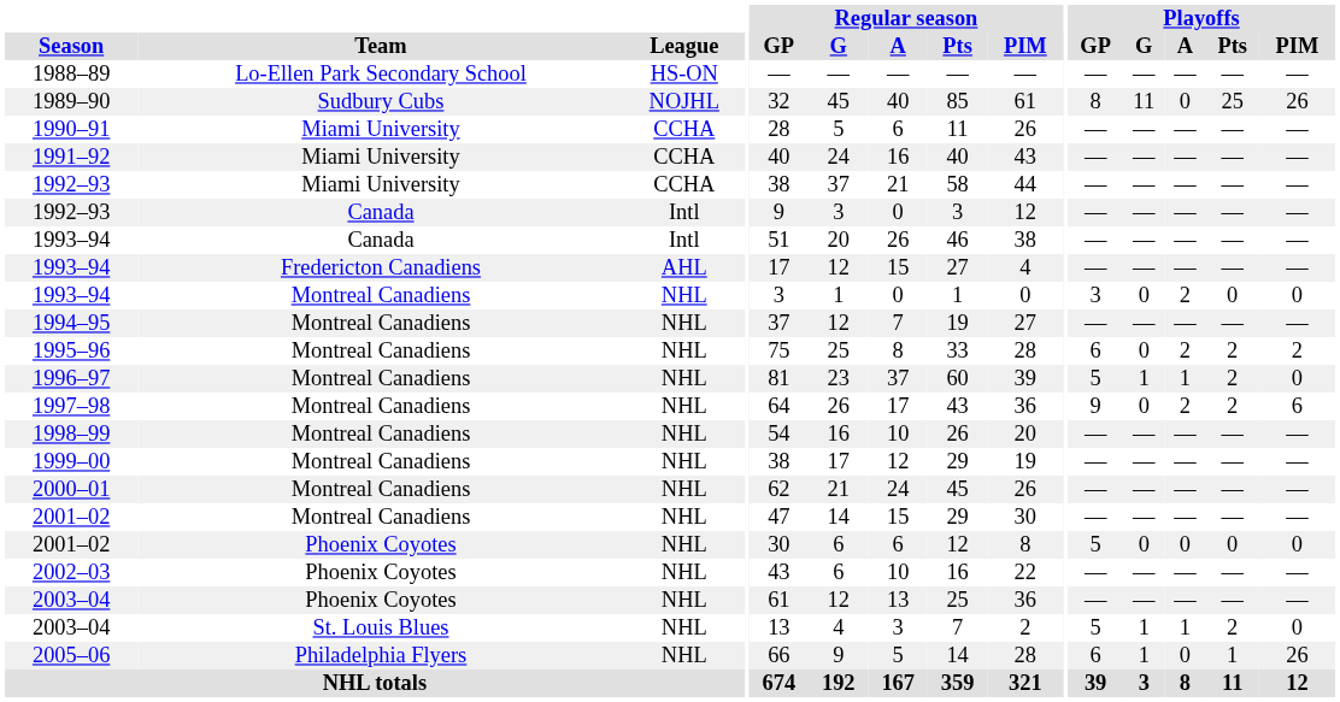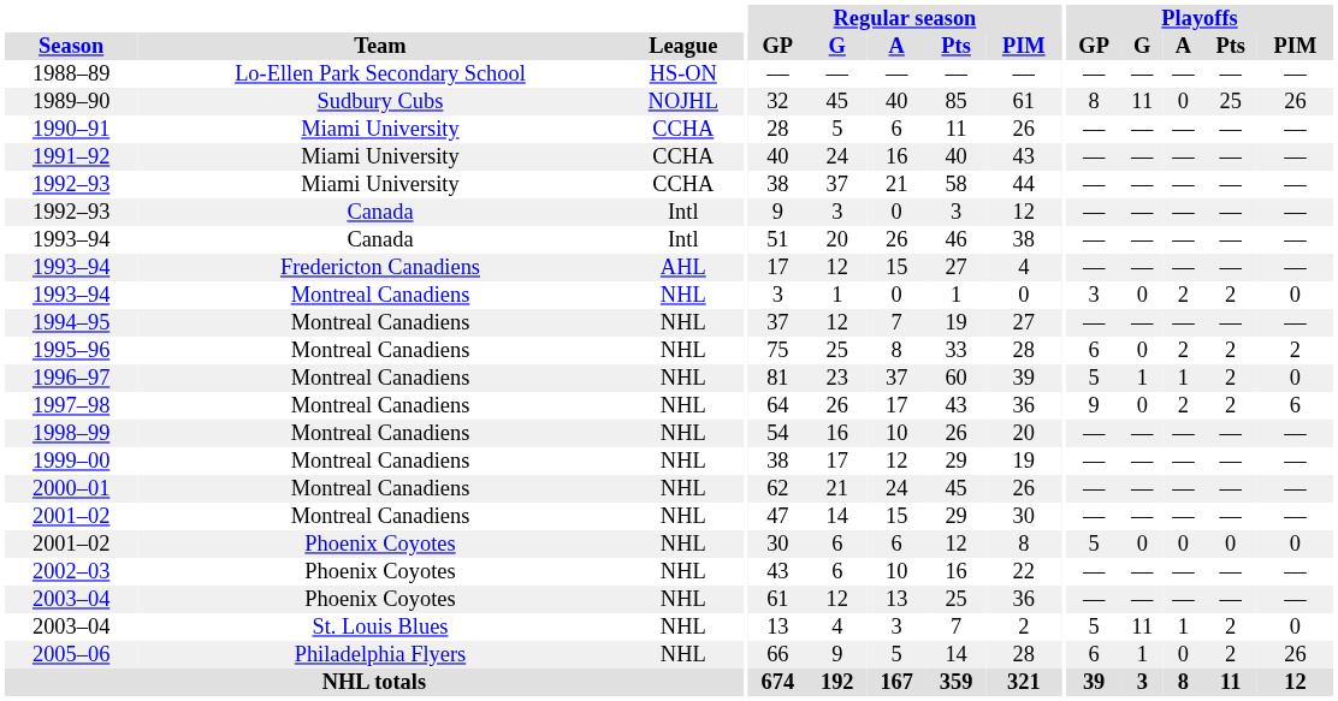1993–94 / Montreal Canadiens | Playoffs / Pts: 0 -> 2
2003–04 / St. Louis Blues | Playoffs / G: 1 -> 11
2005–06 | Playoffs / Pts: 1 -> 2
